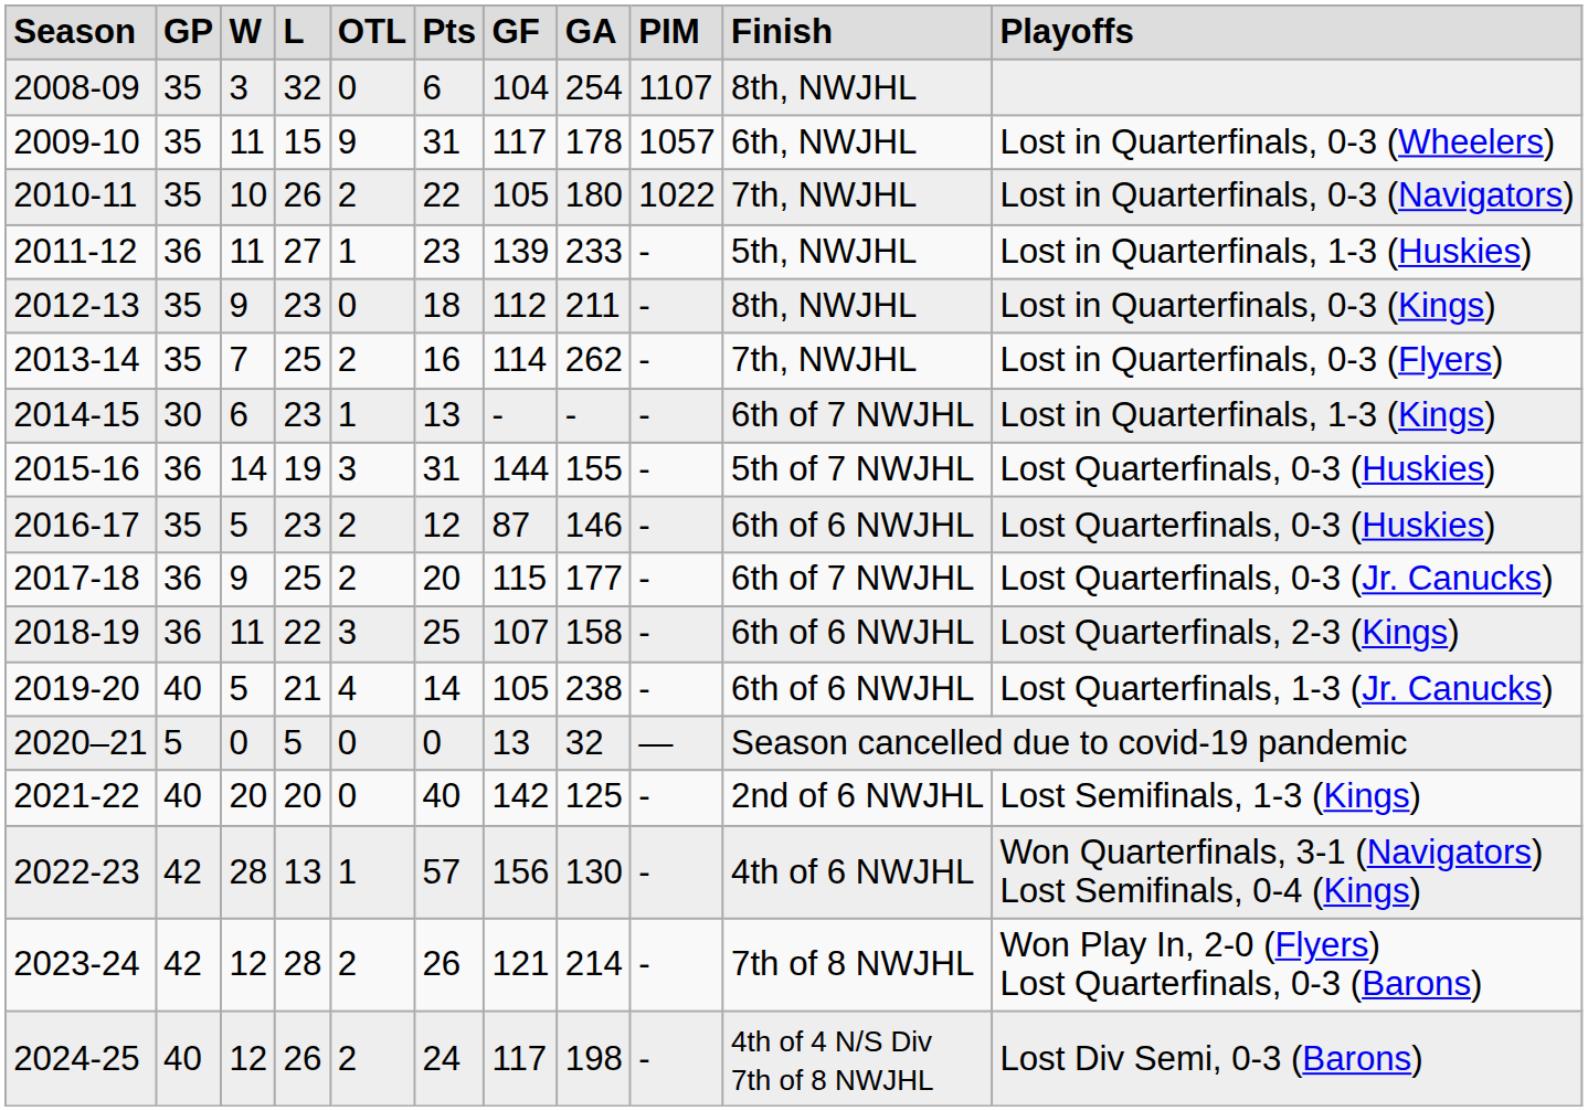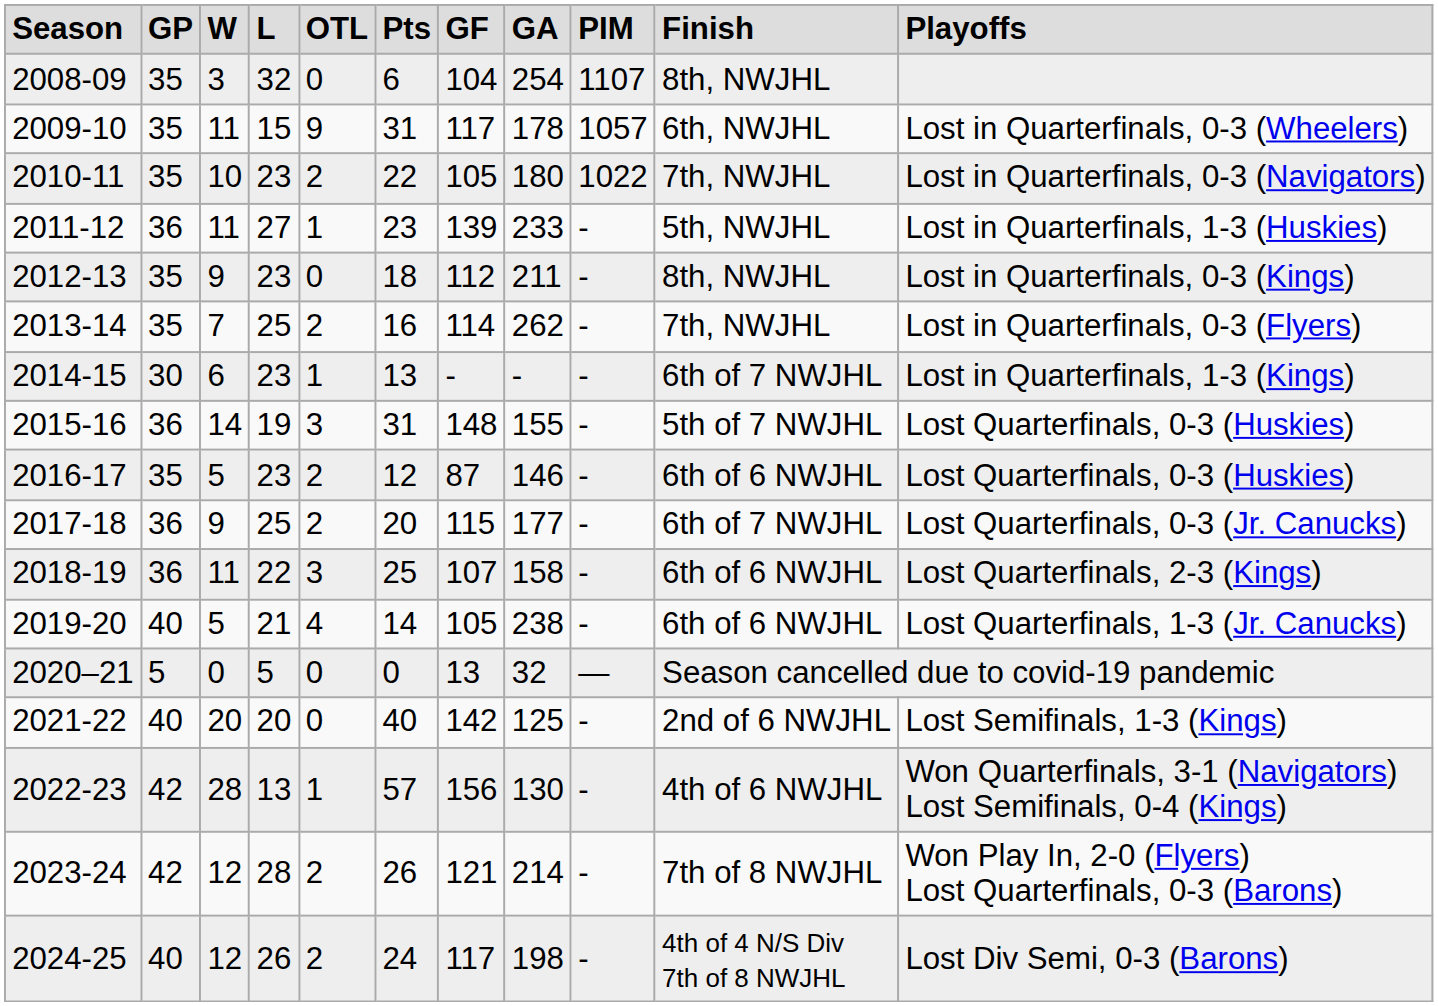2010-11 | column 4: 26 -> 23
2015-16 | column 7: 144 -> 148
